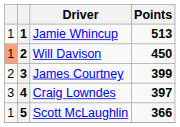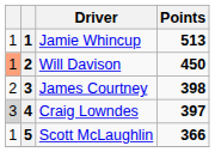James Courtney | Points: 399 -> 398
Craig Lowndes | column 1: no background -> lightgrey background
